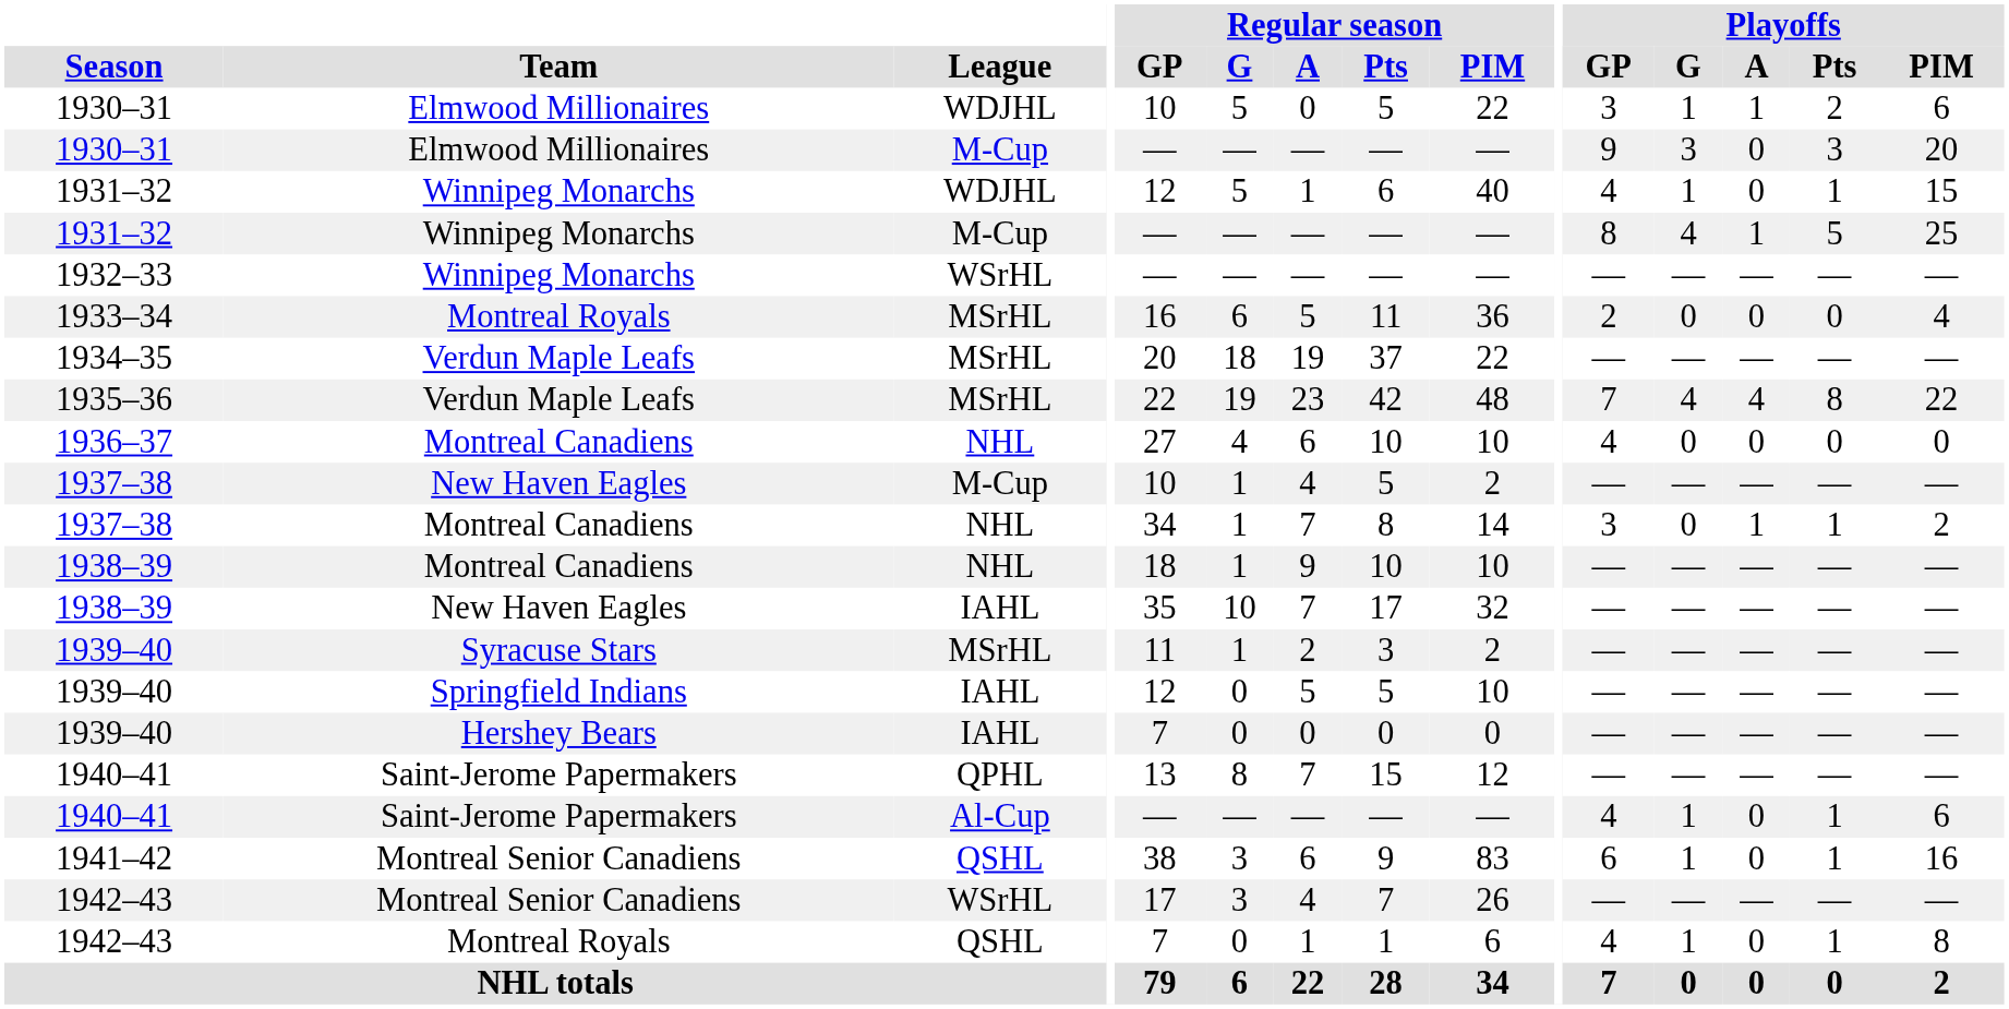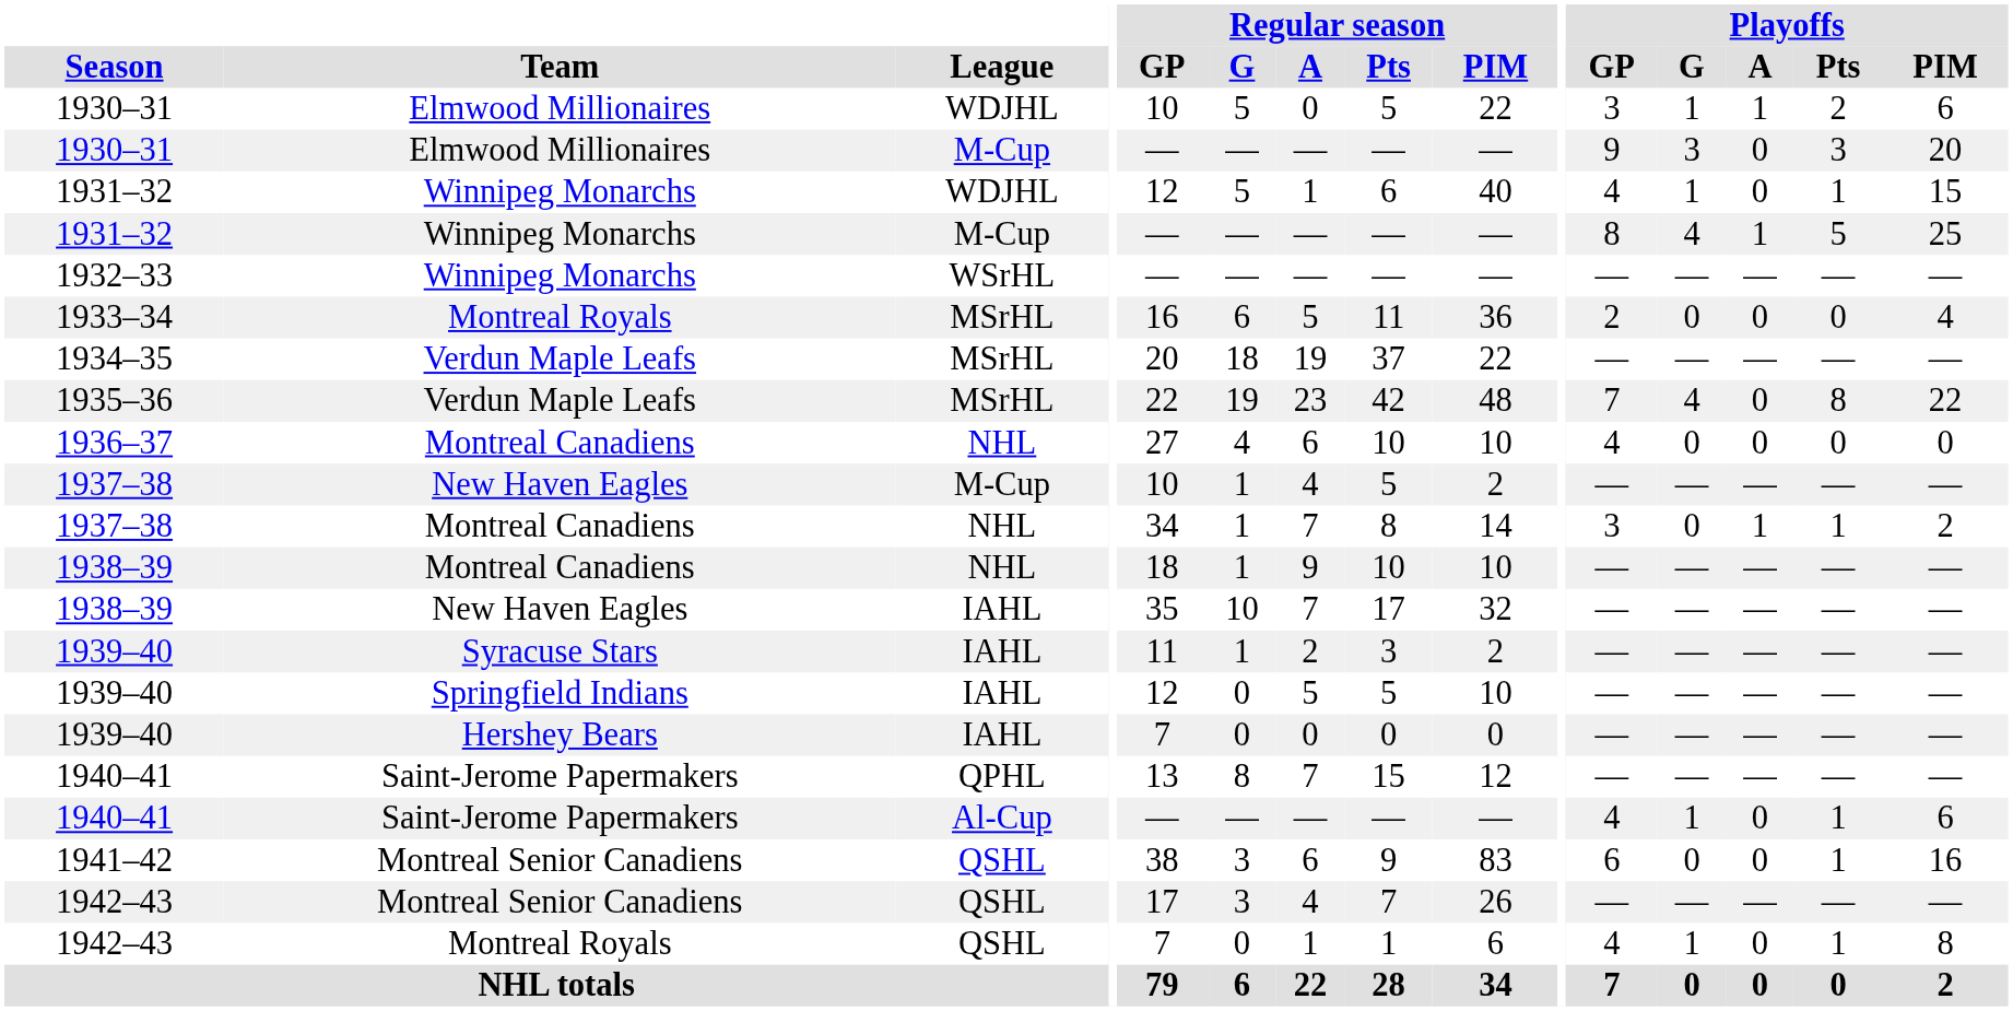1935–36 | Playoffs / A: 4 -> 0
1939–40 / Syracuse Stars | League: MSrHL -> IAHL
1941–42 | Playoffs / G: 1 -> 0
1942–43 / Montreal Senior Canadiens | League: WSrHL -> QSHL
